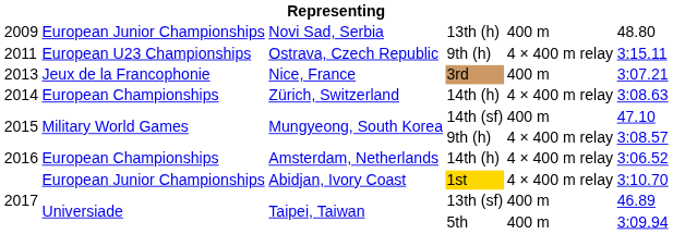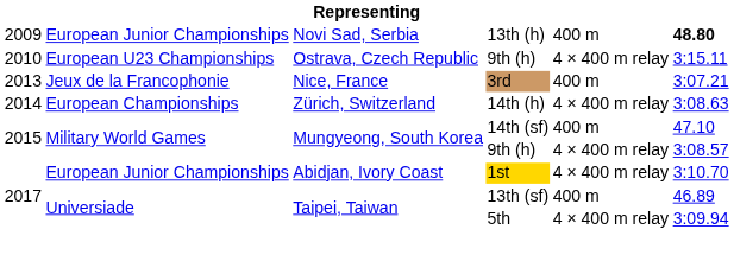Novi Sad, Serbia | column 6: normal -> bold
Ostrava, Czech Republic | column 1: 2011 -> 2010
- row: 2016 | European Championships | Amsterdam, Netherlands | 14th (h) | 4 × 400 m relay | 3:06.52
Taipei, Taiwan / 5th | column 5: 400 m -> 4 × 400 m relay
